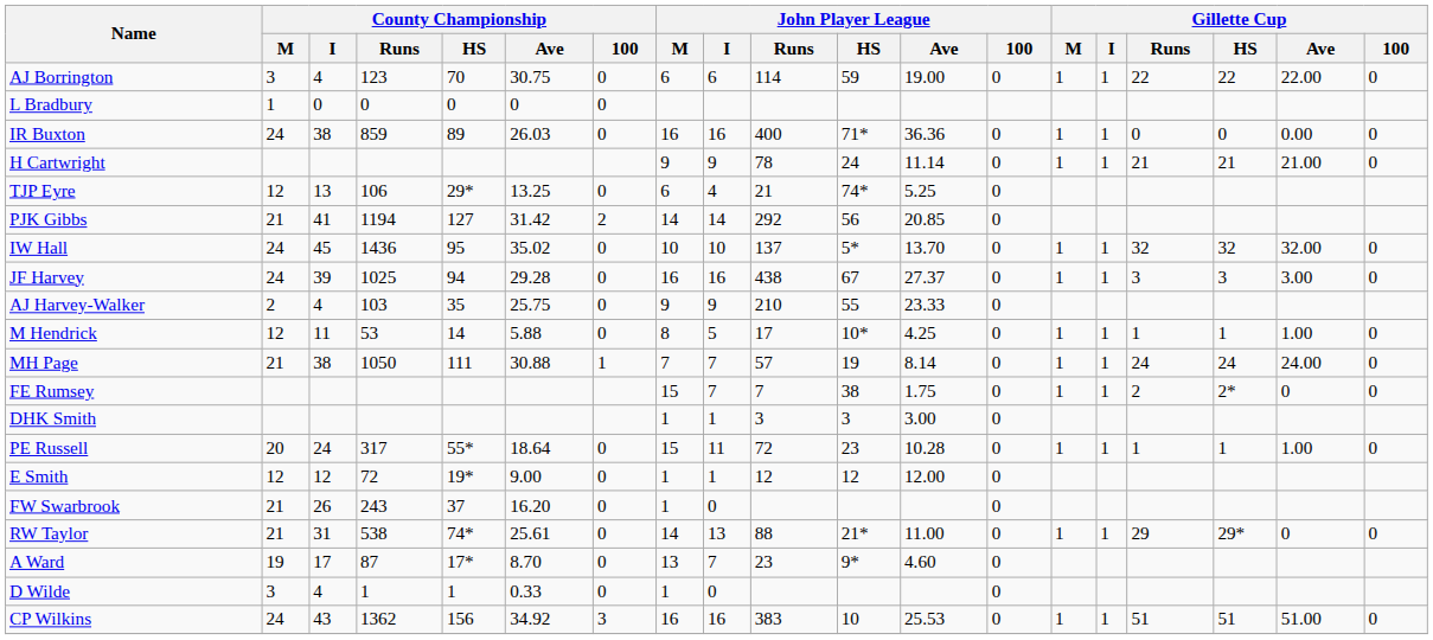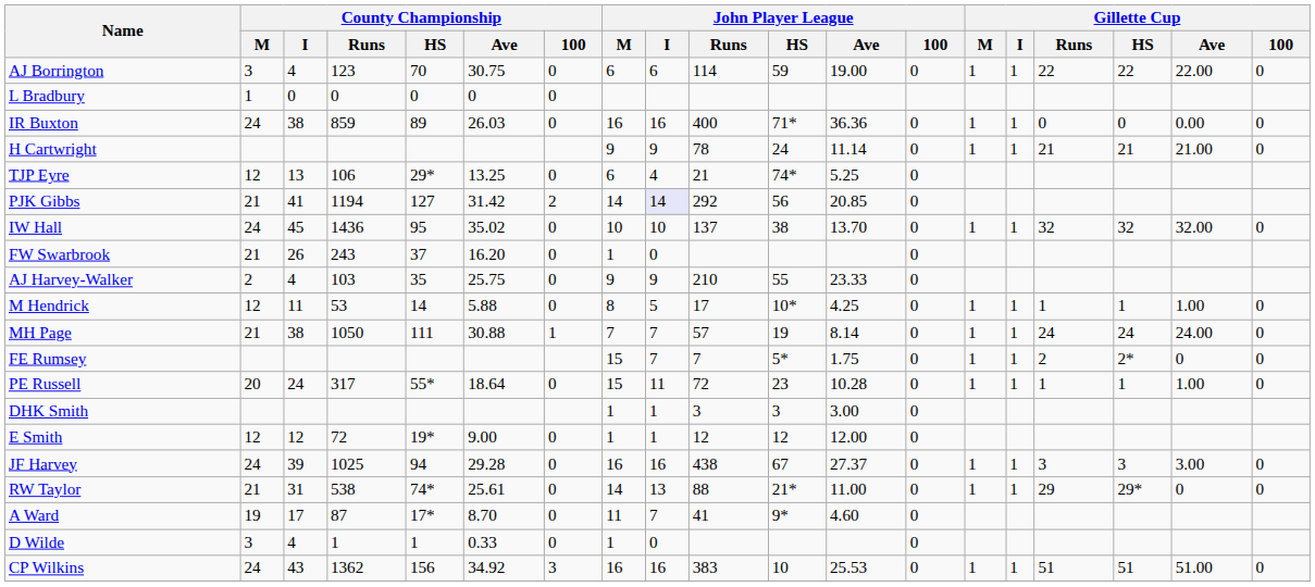PJK Gibbs | John Player League / I: no background -> lavender background
IW Hall | John Player League / HS: 5* -> 38
rows swapped: JF Harvey <-> FW Swarbrook
FE Rumsey | John Player League / HS: 38 -> 5*
rows swapped: PE Russell <-> DHK Smith
A Ward | John Player League / M: 13 -> 11
A Ward | John Player League / Runs: 23 -> 41
